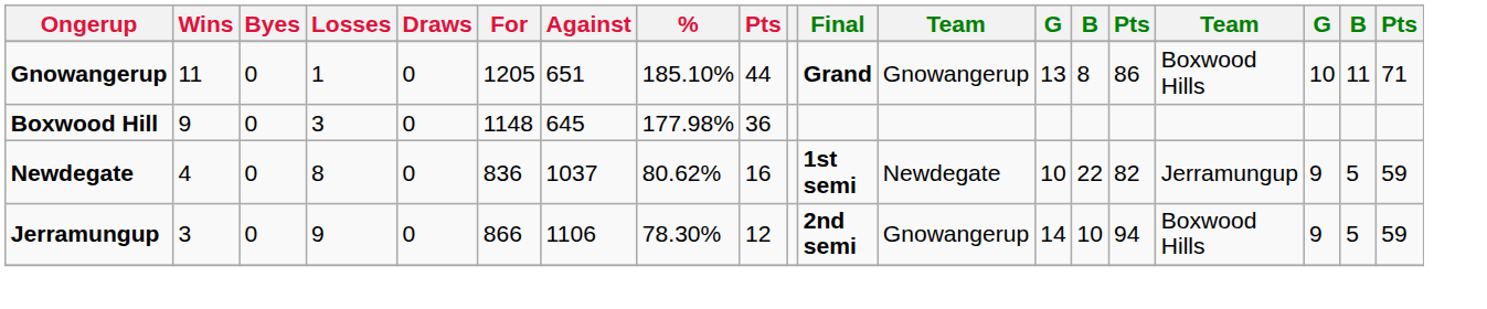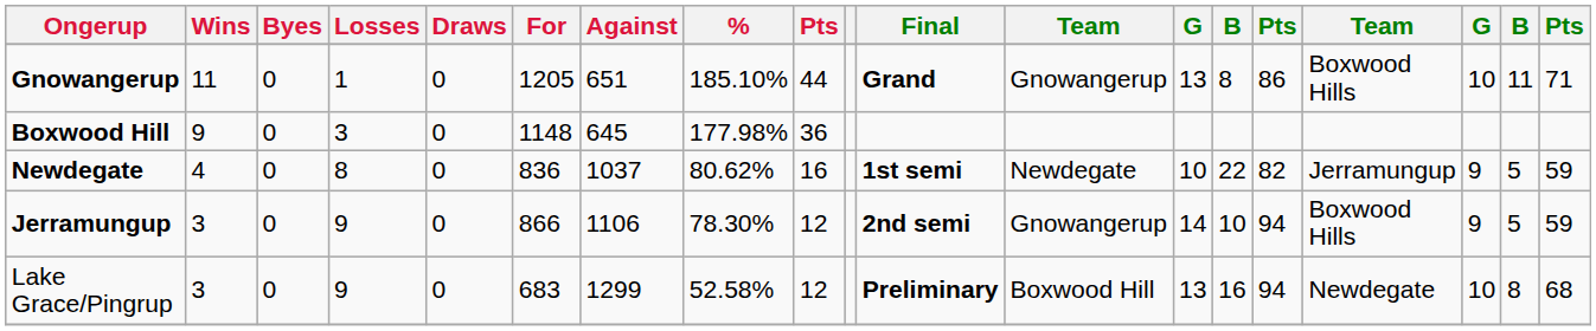+ row: Lake Grace/Pingrup | 3 | 0 | 9 | 0 | 683 | 1299 | 52.58% | 12 | Preliminary | Boxwood Hill | 13 | 16 | 94 | Newdegate | 10 | 8 | 68
